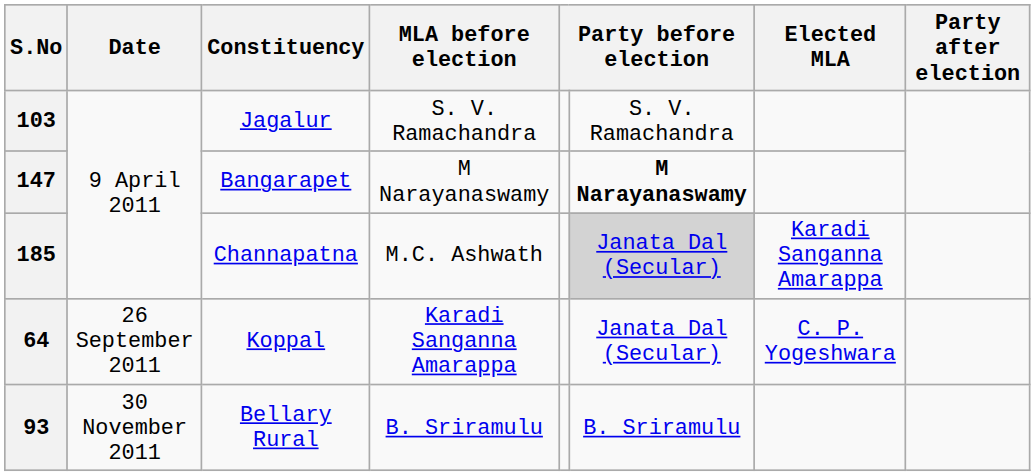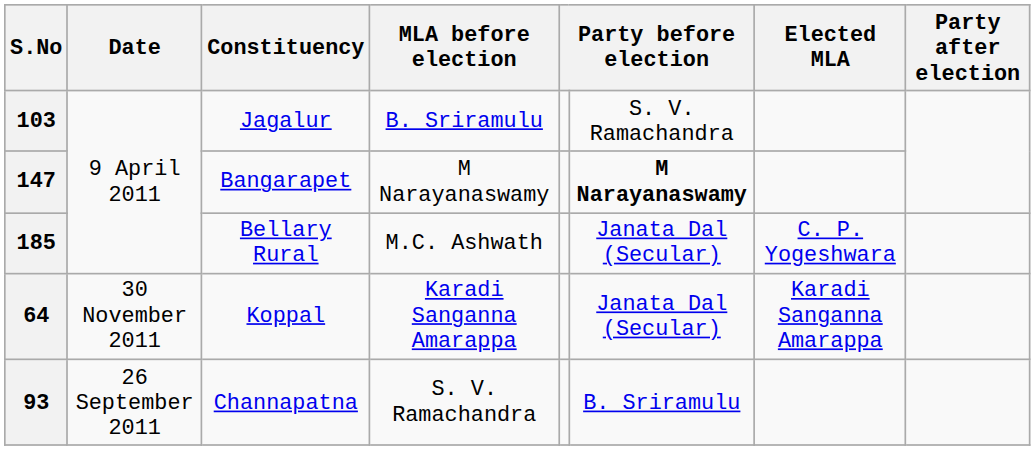103 | MLA before election: S. V. Ramachandra -> B. Sriramulu
185 | Constituency: Channapatna -> Bellary Rural
185 | column 6: lightgrey background -> no background
185 | Elected MLA: Karadi Sanganna Amarappa -> C. P. Yogeshwara
64 | Date: 26 September 2011 -> 30 November 2011
64 | Elected MLA: C. P. Yogeshwara -> Karadi Sanganna Amarappa
93 | Date: 30 November 2011 -> 26 September 2011
93 | Constituency: Bellary Rural -> Channapatna
93 | MLA before election: B. Sriramulu -> S. V. Ramachandra
